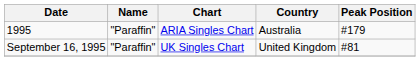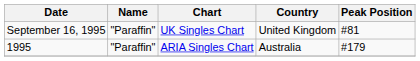rows swapped: September 16, 1995 <-> 1995
